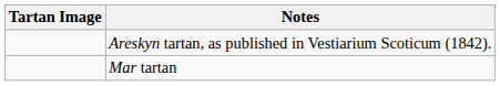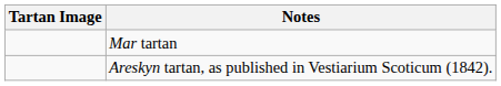rows swapped: Areskyn tartan, as published in Vestiarium Scoticum (1842). <-> Mar tartan
